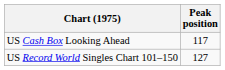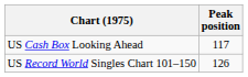US Record World Singles Chart 101–150 | Peak position: 127 -> 126
